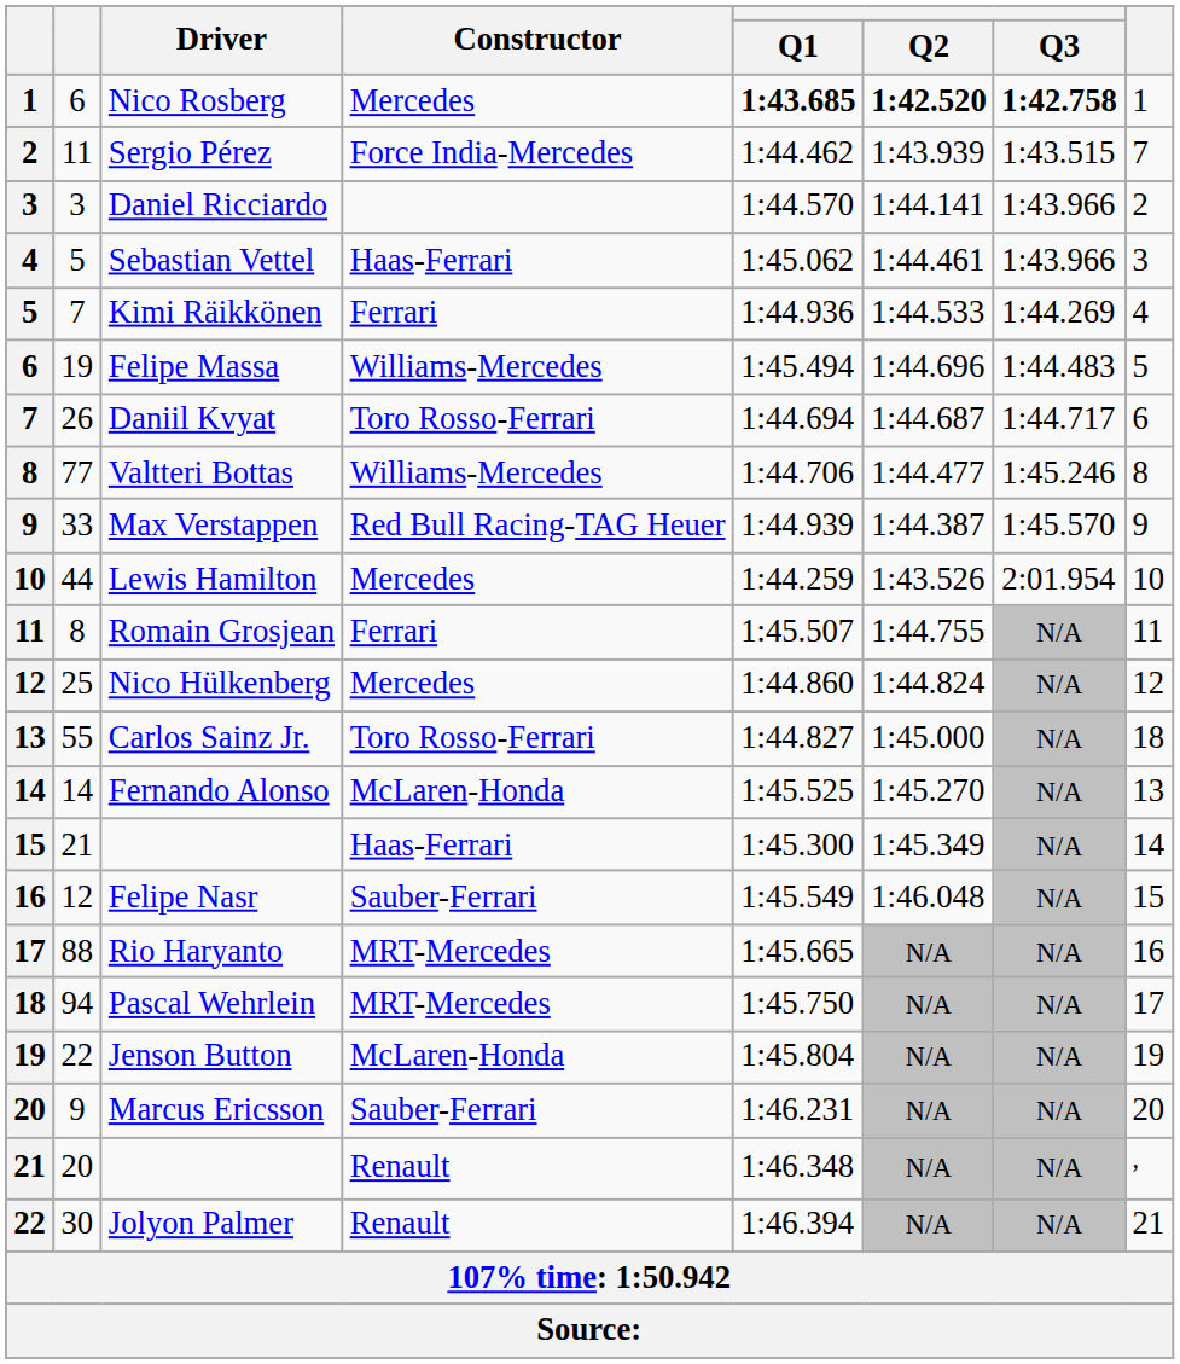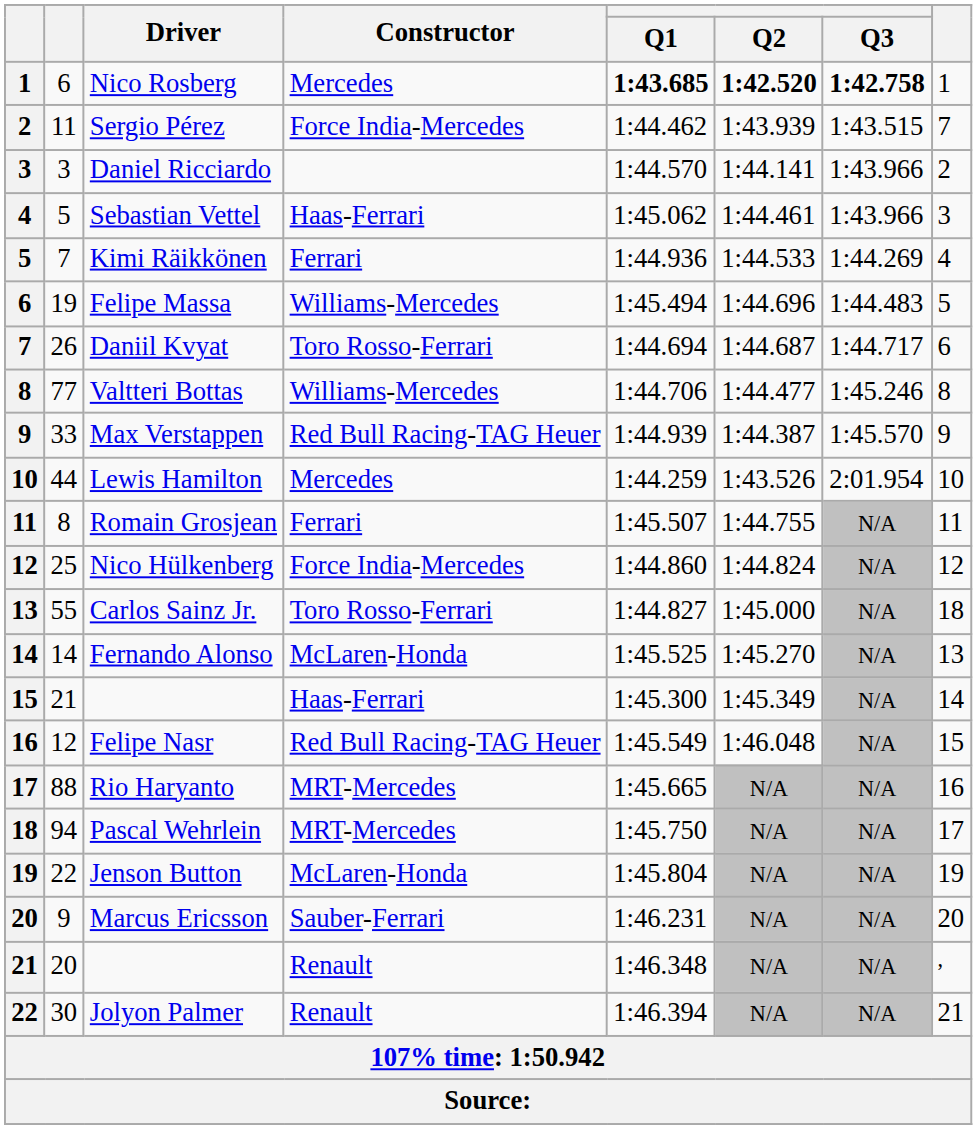Nico Hülkenberg | Constructor: Mercedes -> Force India-Mercedes
Felipe Nasr | Constructor: Sauber-Ferrari -> Red Bull Racing-TAG Heuer
